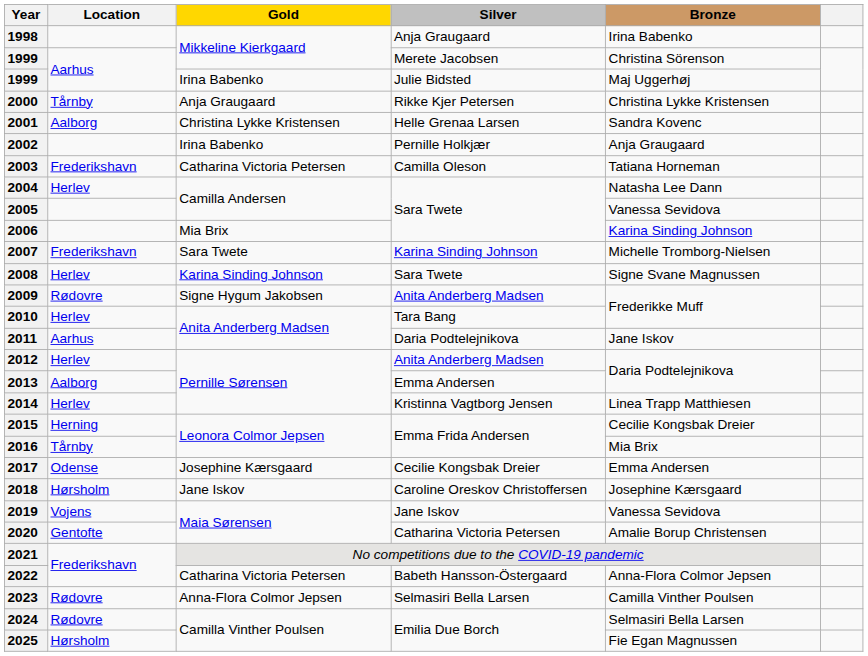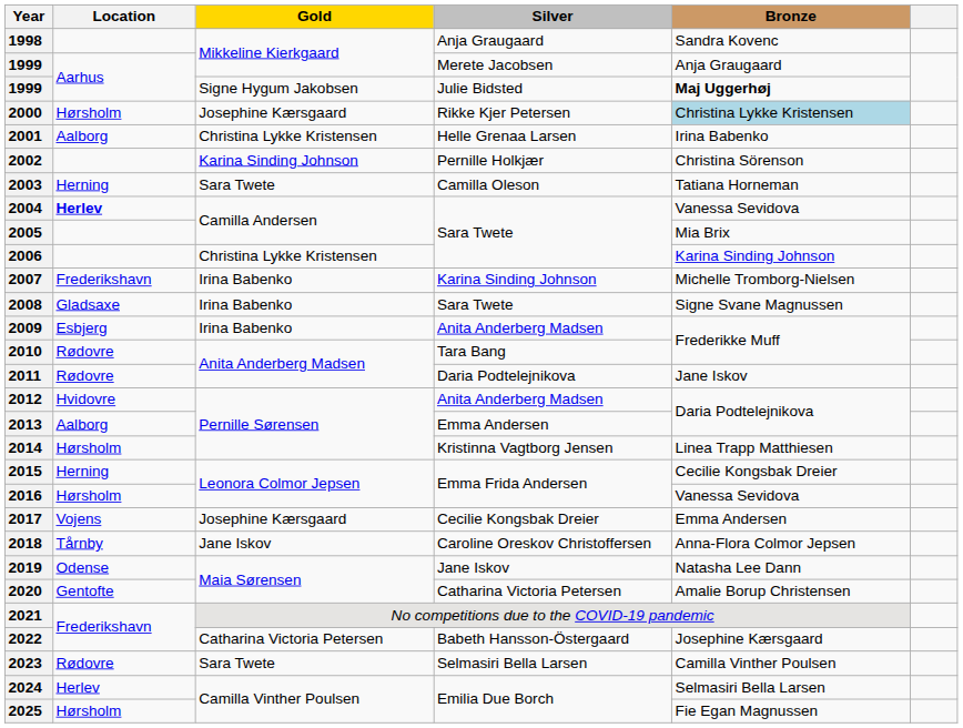1998 | Bronze: Irina Babenko -> Sandra Kovenc
1999 / Merete Jacobsen | Bronze: Christina Sörenson -> Anja Graugaard
1999 / Julie Bidsted | Gold: Irina Babenko -> Signe Hygum Jakobsen
1999 / Julie Bidsted | Bronze: normal -> bold
2000 | Location: Tårnby -> Hørsholm
2000 | Gold: Anja Graugaard -> Josephine Kærsgaard
2000 | Bronze: no background -> lightblue background
2001 | Bronze: Sandra Kovenc -> Irina Babenko
2002 | Gold: Irina Babenko -> Karina Sinding Johnson
2002 | Bronze: Anja Graugaard -> Christina Sörenson
2003 | Location: Frederikshavn -> Herning
2003 | Gold: Catharina Victoria Petersen -> Sara Twete
2004 | Location: normal -> bold
2004 | Bronze: Natasha Lee Dann -> Vanessa Sevidova
2005 | Bronze: Vanessa Sevidova -> Mia Brix
2006 | Gold: Mia Brix -> Christina Lykke Kristensen
2007 | Gold: Sara Twete -> Irina Babenko
2008 | Location: Herlev -> Gladsaxe
2008 | Gold: Karina Sinding Johnson -> Irina Babenko
2009 | Location: Rødovre -> Esbjerg
2009 | Gold: Signe Hygum Jakobsen -> Irina Babenko
2010 | Location: Herlev -> Rødovre
2011 | Location: Aarhus -> Rødovre
2012 | Location: Herlev -> Hvidovre
2014 | Location: Herlev -> Hørsholm
2016 | Location: Tårnby -> Hørsholm
2016 | Bronze: Mia Brix -> Vanessa Sevidova
2017 | Location: Odense -> Vojens
2018 | Location: Hørsholm -> Tårnby
2018 | Bronze: Josephine Kærsgaard -> Anna-Flora Colmor Jepsen
2019 | Location: Vojens -> Odense
2019 | Bronze: Vanessa Sevidova -> Natasha Lee Dann
2022 | Bronze: Anna-Flora Colmor Jepsen -> Josephine Kærsgaard
2023 | Gold: Anna-Flora Colmor Jepsen -> Sara Twete
2024 | Location: Rødovre -> Herlev
